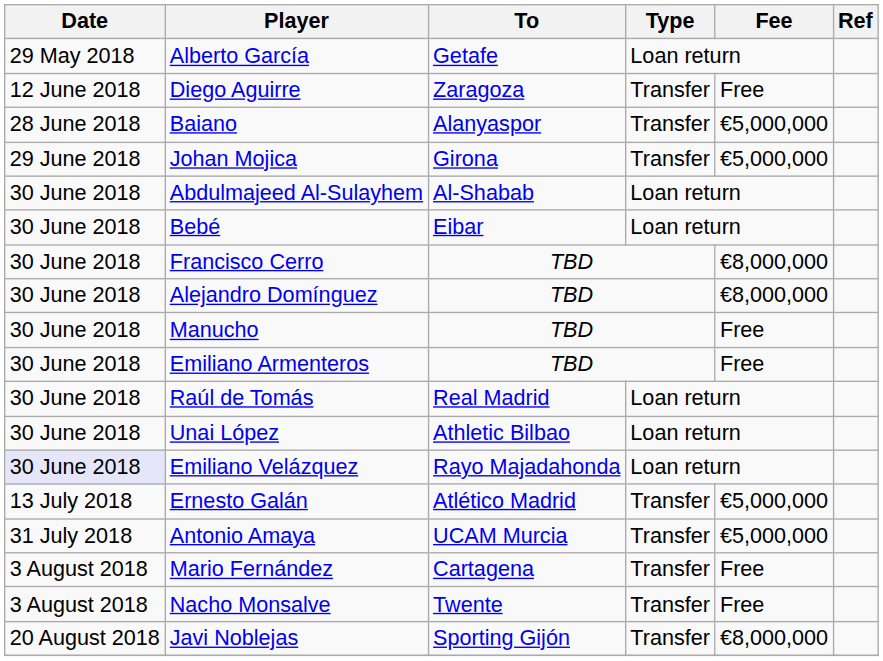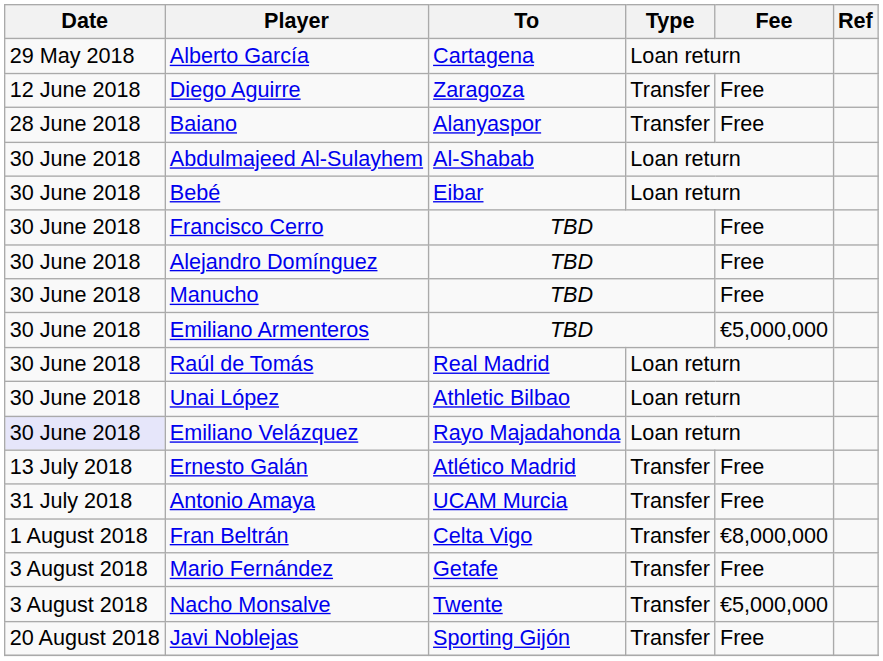Alberto García | To: Getafe -> Cartagena
Baiano | Fee: €5,000,000 -> Free
- row: 29 June 2018 | Johan Mojica | Girona | Transfer | €5,000,000
Francisco Cerro | Fee: €8,000,000 -> Free
Alejandro Domínguez | Fee: €8,000,000 -> Free
Emiliano Armenteros | Fee: Free -> €5,000,000
Ernesto Galán | Fee: €5,000,000 -> Free
Antonio Amaya | Fee: €5,000,000 -> Free
+ row: 1 August 2018 | Fran Beltrán | Celta Vigo | Transfer | €8,000,000
Mario Fernández | To: Cartagena -> Getafe
Nacho Monsalve | Fee: Free -> €5,000,000
Javi Noblejas | Fee: €8,000,000 -> Free
